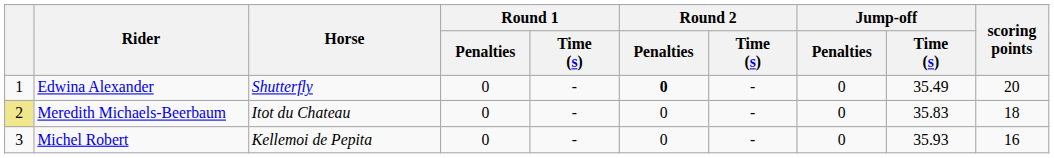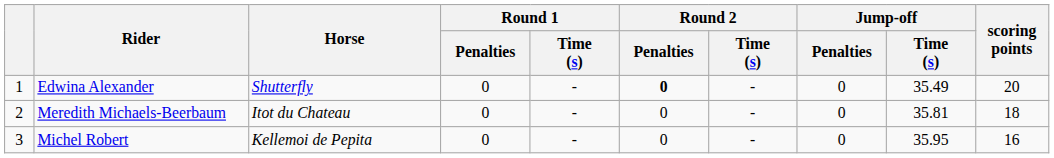Meredith Michaels-Beerbaum | column 1: khaki background -> no background
Meredith Michaels-Beerbaum | Jump-off / Time (s): 35.83 -> 35.81
Michel Robert | Jump-off / Time (s): 35.93 -> 35.95
